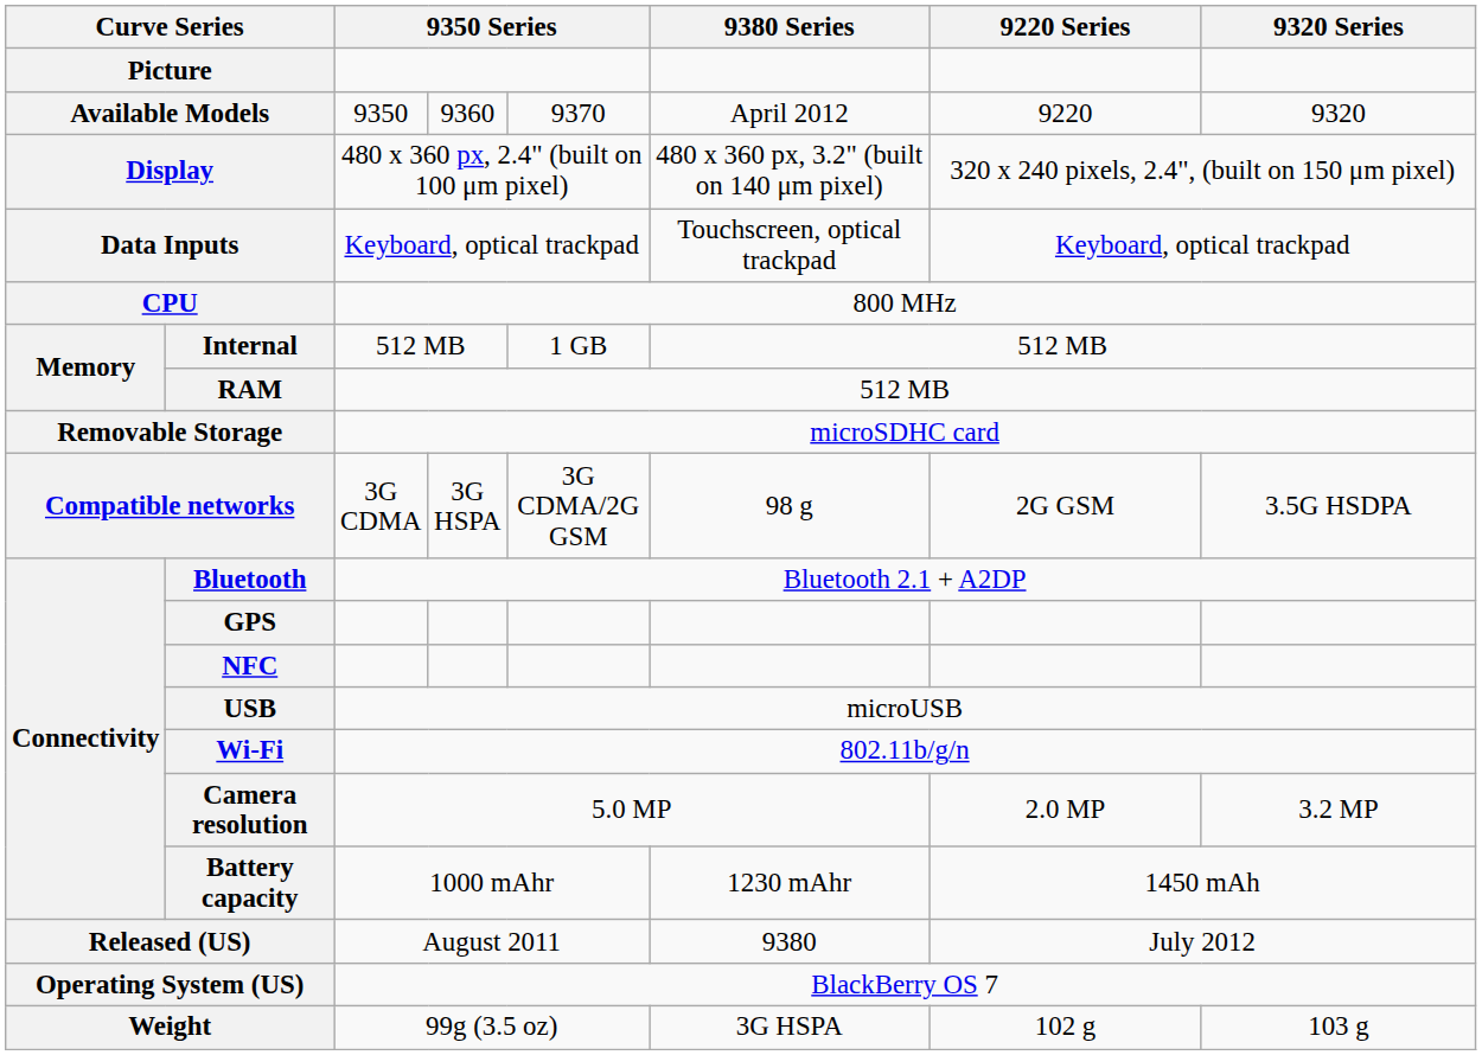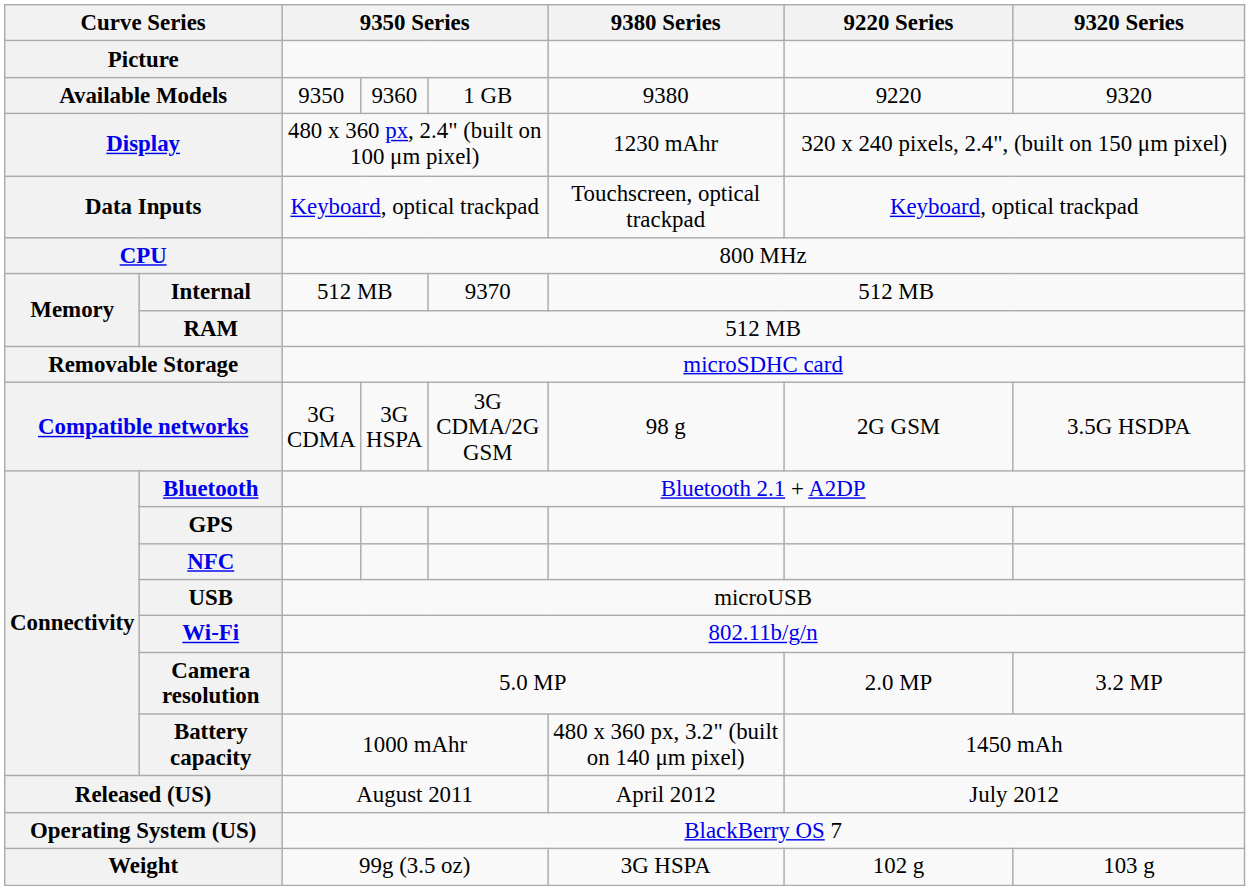Available Models | column 5: 9370 -> 1 GB
Available Models | 9380 Series: April 2012 -> 9380
Display | 9380 Series: 480 x 360 px, 3.2" (built on 140 μm pixel) -> 1230 mAhr
Internal | column 5: 1 GB -> 9370
Battery capacity | 9380 Series: 1230 mAhr -> 480 x 360 px, 3.2" (built on 140 μm pixel)
Released (US) | 9380 Series: 9380 -> April 2012
